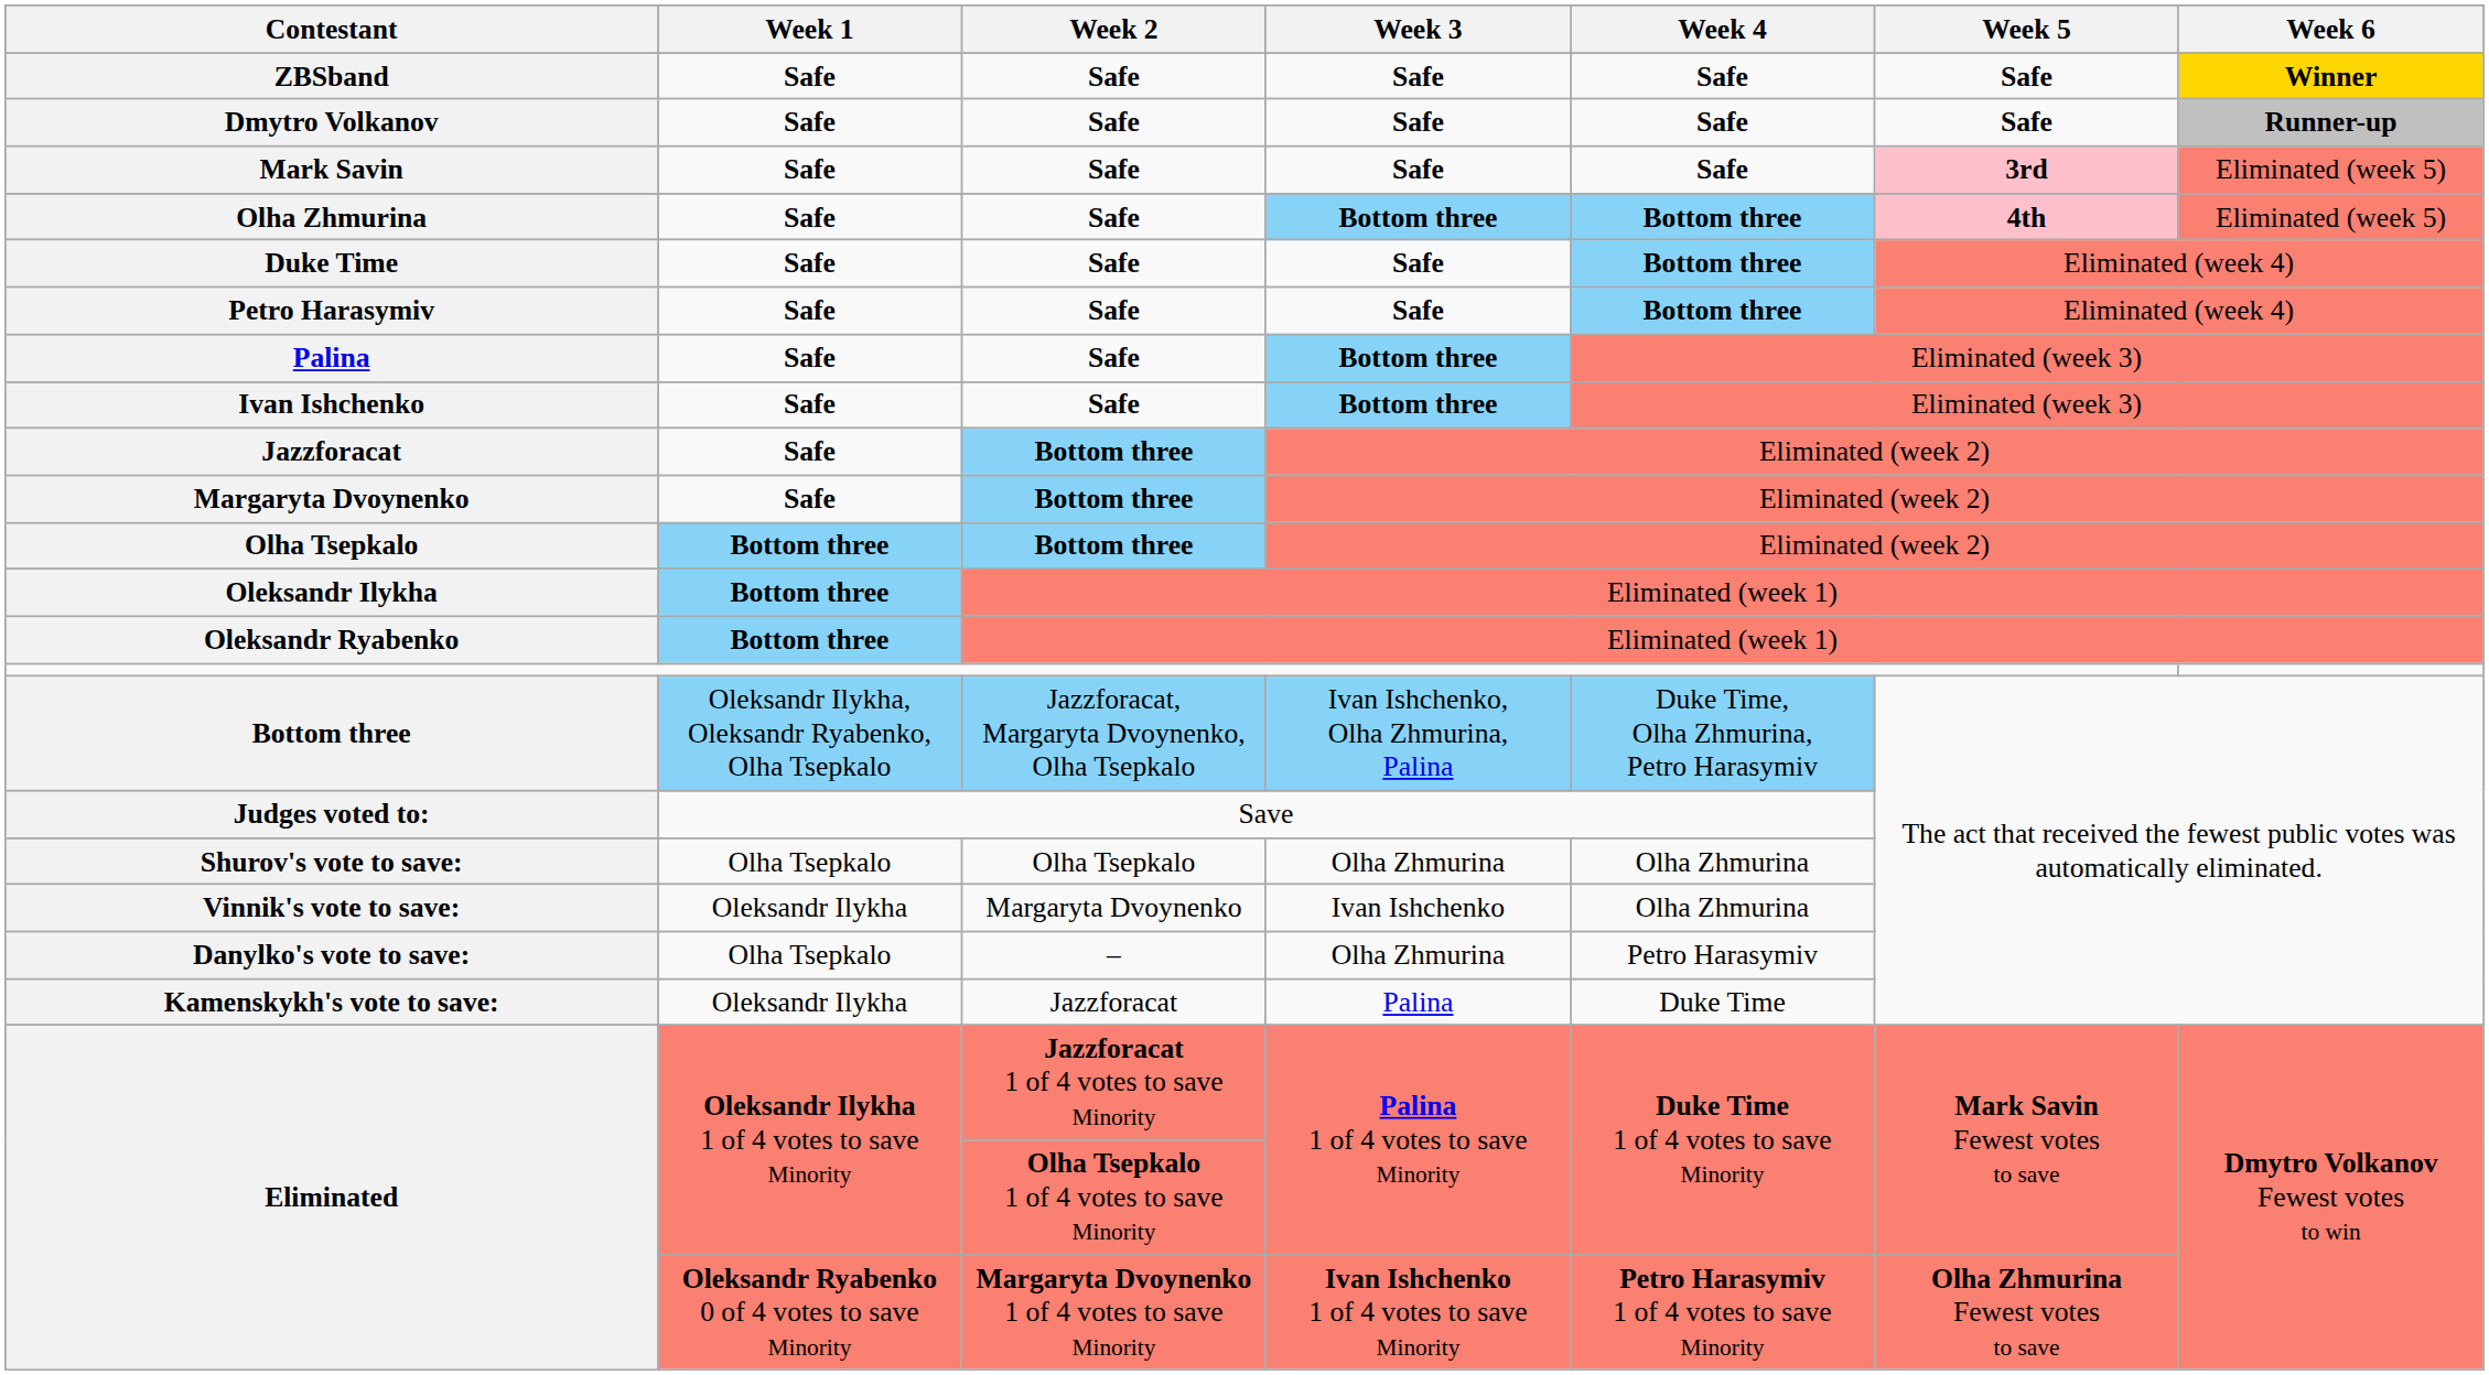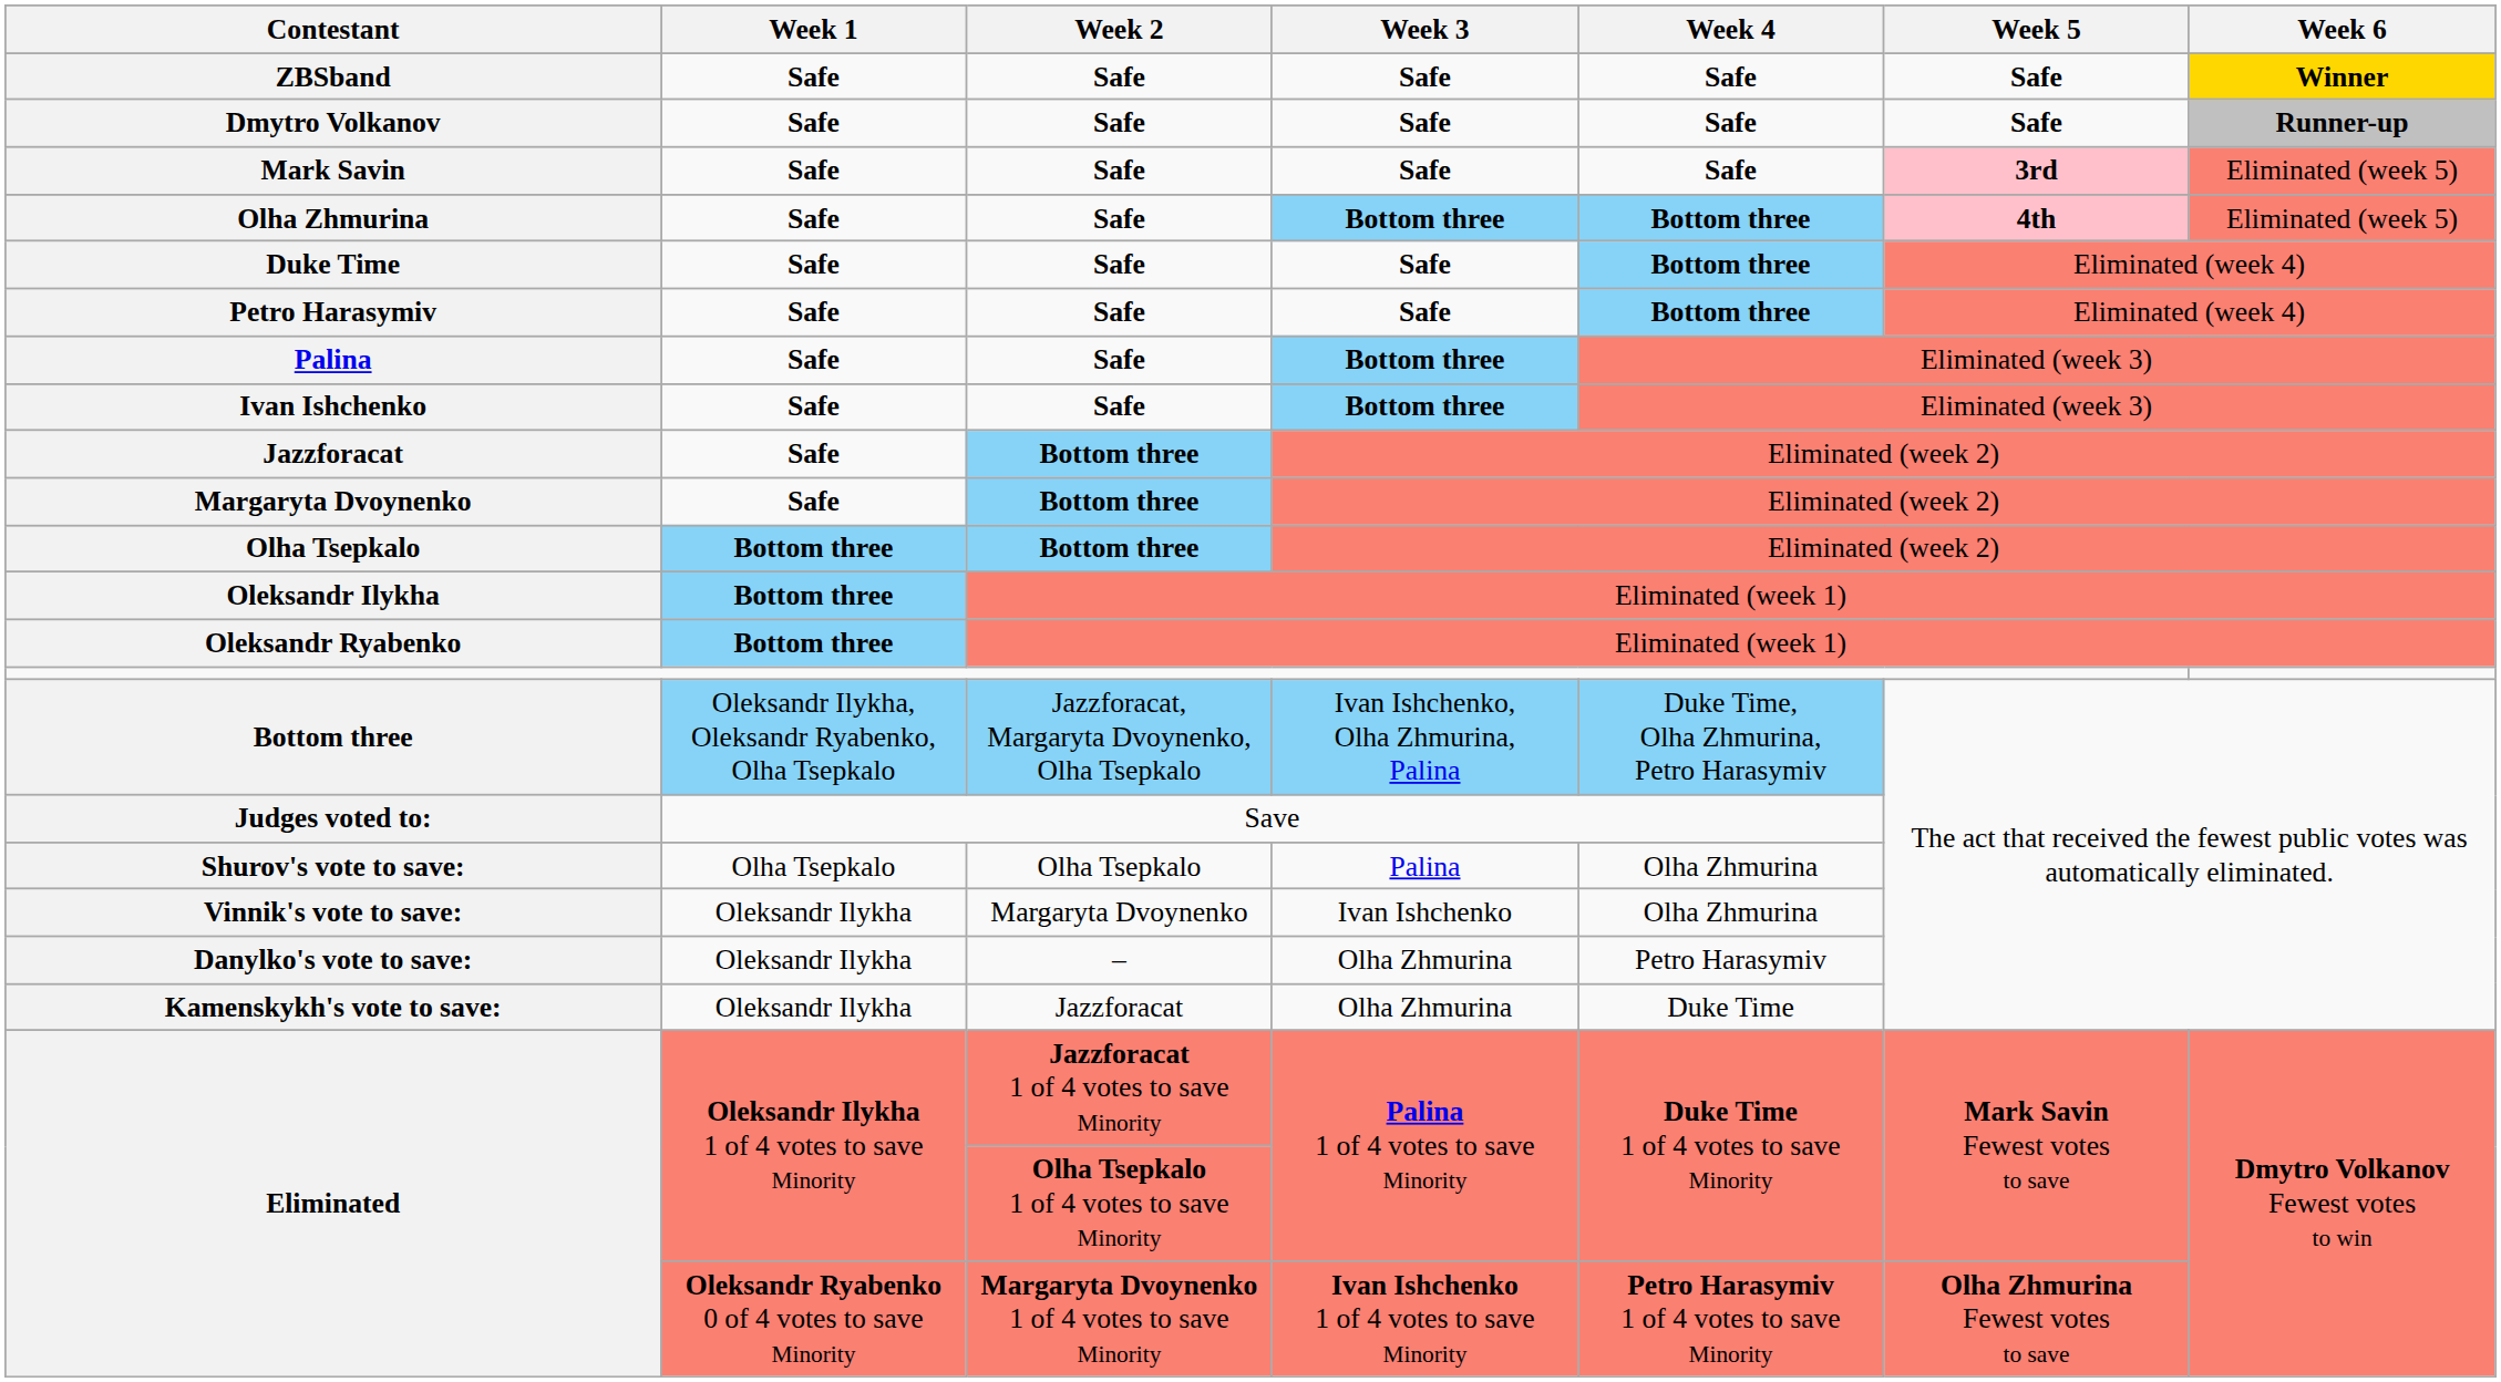Shurov's vote to save: | Week 3: Olha Zhmurina -> Palina
Danylko's vote to save: | Week 1: Olha Tsepkalo -> Oleksandr Ilykha
Kamenskykh's vote to save: | Week 3: Palina -> Olha Zhmurina
